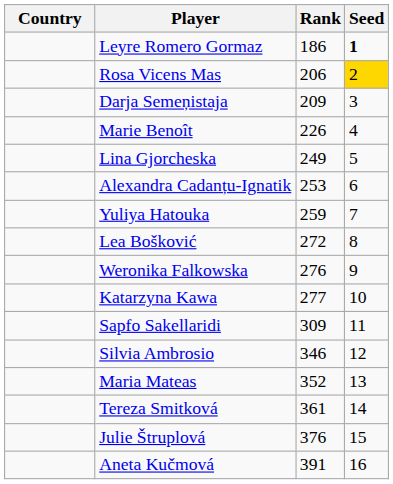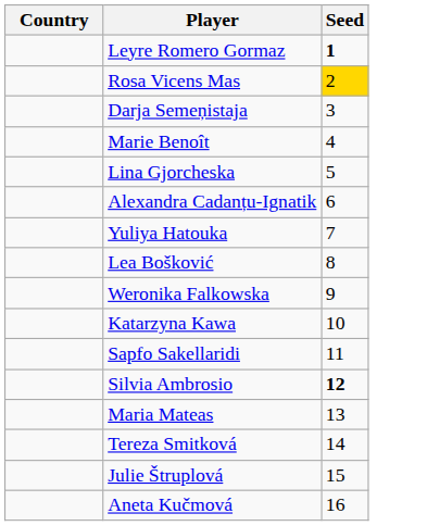- column: Rank | 186 | 206 | 209 | 226 | 249 | 253 | 259 | 272 | 276 | 277 | 309 | 346 | 352 | 361 | 376 | 391
Silvia Ambrosio | Seed: normal -> bold
